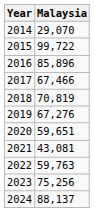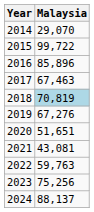2017 | Malaysia: 67,466 -> 67,463
2018 | Malaysia: no background -> lightblue background
2020 | Malaysia: 59,651 -> 51,651
